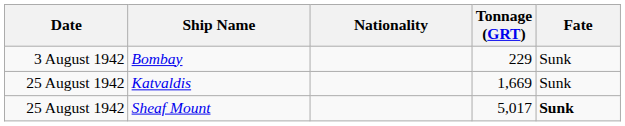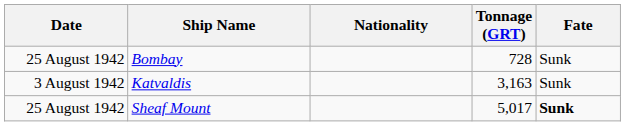Bombay | Date: 3 August 1942 -> 25 August 1942
Bombay | Tonnage (GRT): 229 -> 728
Katvaldis | Date: 25 August 1942 -> 3 August 1942
Katvaldis | Tonnage (GRT): 1,669 -> 3,163
